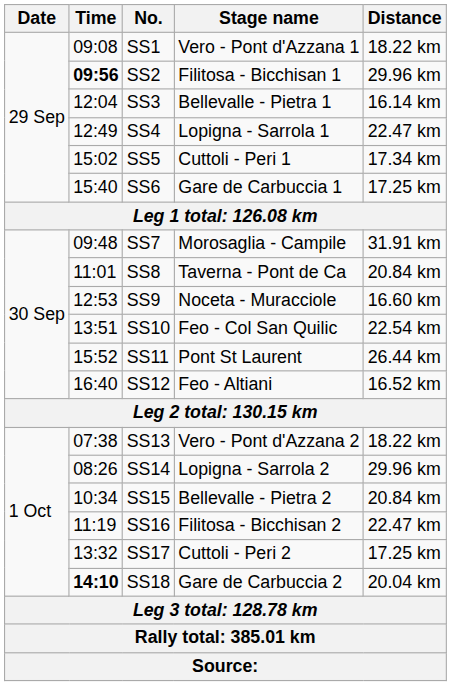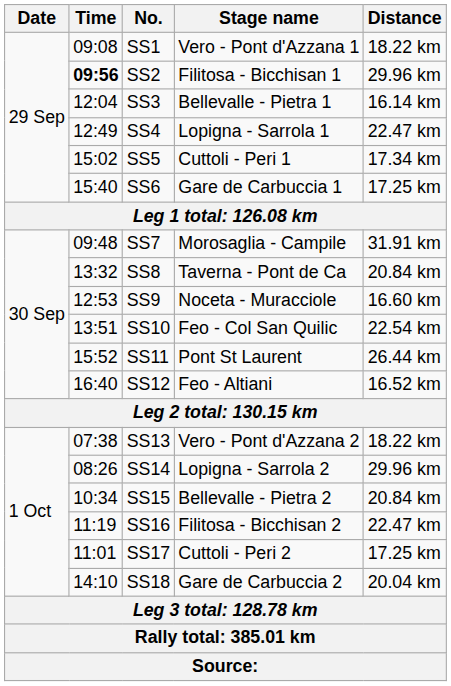SS8 | Time: 11:01 -> 13:32
SS17 | Time: 13:32 -> 11:01
SS18 | Time: bold -> normal
